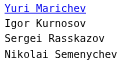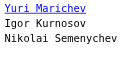- row: Sergei Rasskazov
